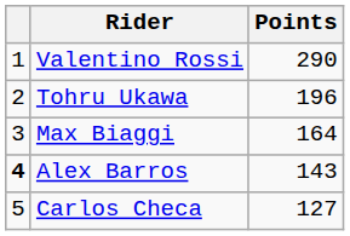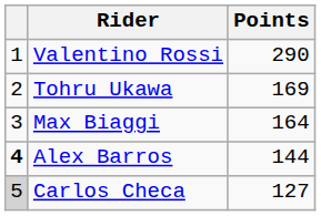Tohru Ukawa | Points: 196 -> 169
Alex Barros | Points: 143 -> 144
Carlos Checa | column 1: no background -> lightgrey background
